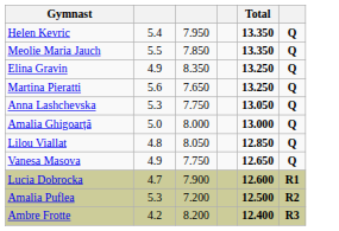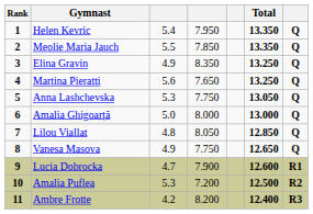+ column: Rank | 1 | 2 | 3 | 4 | 5 | 6 | 7 | 8 | 9 | 10 | 11
